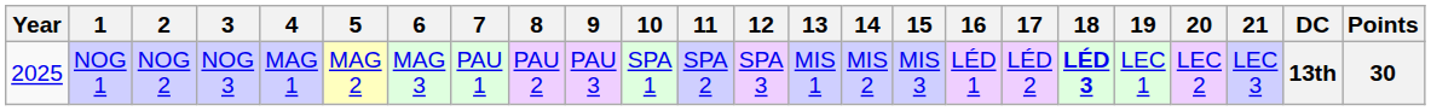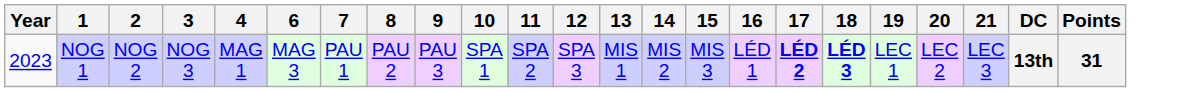- column: 5 | MAG 2
NOG 1 | Year: 2025 -> 2023
NOG 1 | 17: normal -> bold
NOG 1 | Points: 30 -> 31
